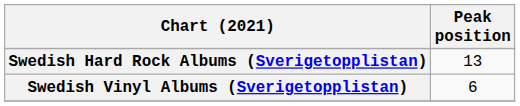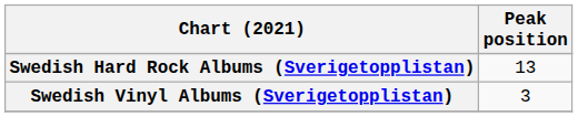Swedish Vinyl Albums (Sverigetopplistan) | Peak position: 6 -> 3
